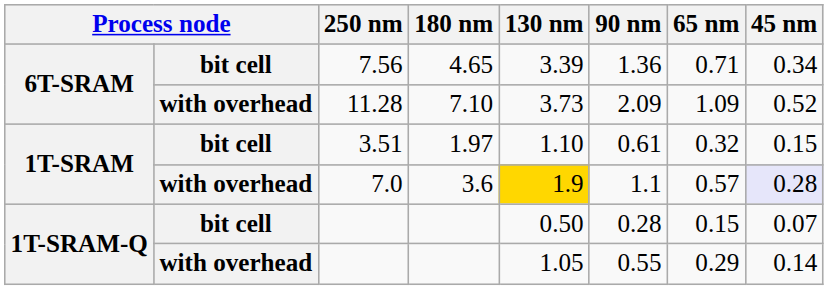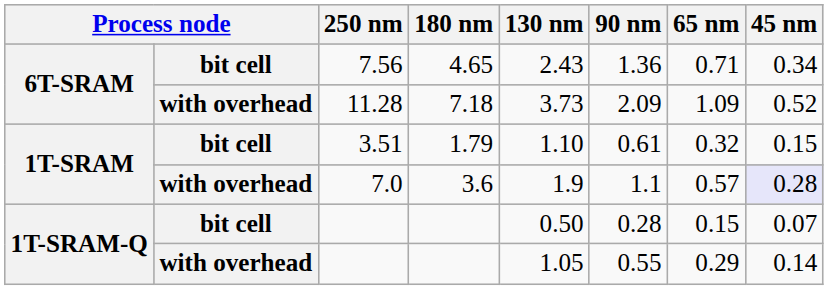7.56 | 130 nm: 3.39 -> 2.43
11.28 | 180 nm: 7.10 -> 7.18
3.51 | 180 nm: 1.97 -> 1.79
7.0 | 130 nm: gold background -> no background
